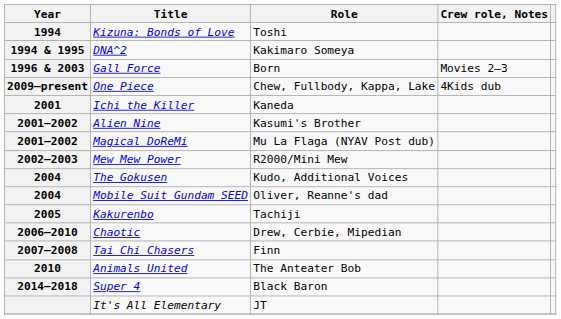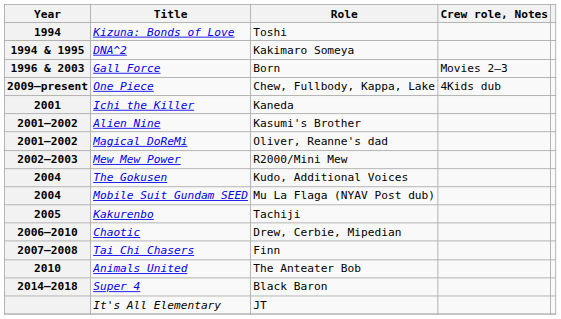Magical DoReMi | Role: Mu La Flaga (NYAV Post dub) -> Oliver, Reanne's dad
Mobile Suit Gundam SEED | Role: Oliver, Reanne's dad -> Mu La Flaga (NYAV Post dub)
